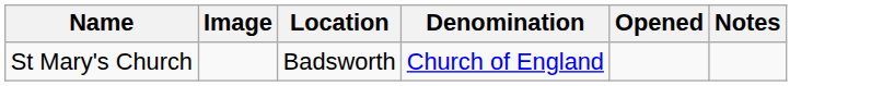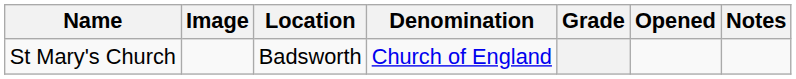+ column: Grade
